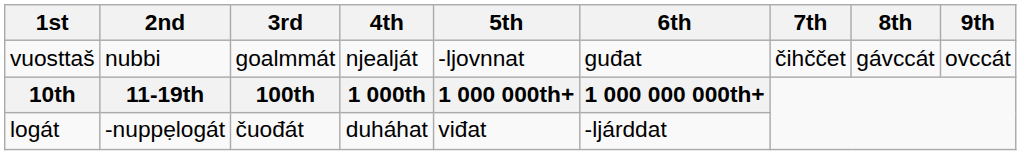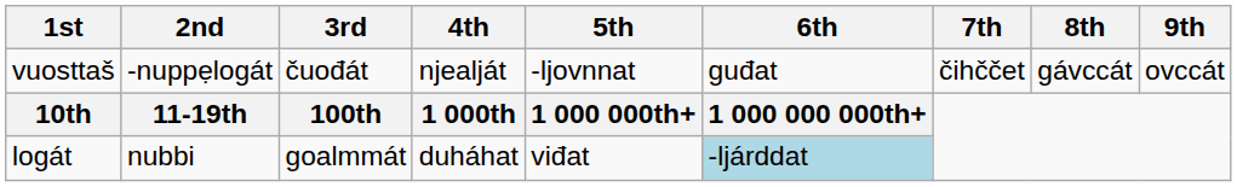vuosttaš | 2nd: nubbi -> -nuppẹlogát
vuosttaš | 3rd: goalmmát -> čuođát
logát | 2nd: -nuppẹlogát -> nubbi
logát | 3rd: čuođát -> goalmmát
logát | 6th: no background -> lightblue background
